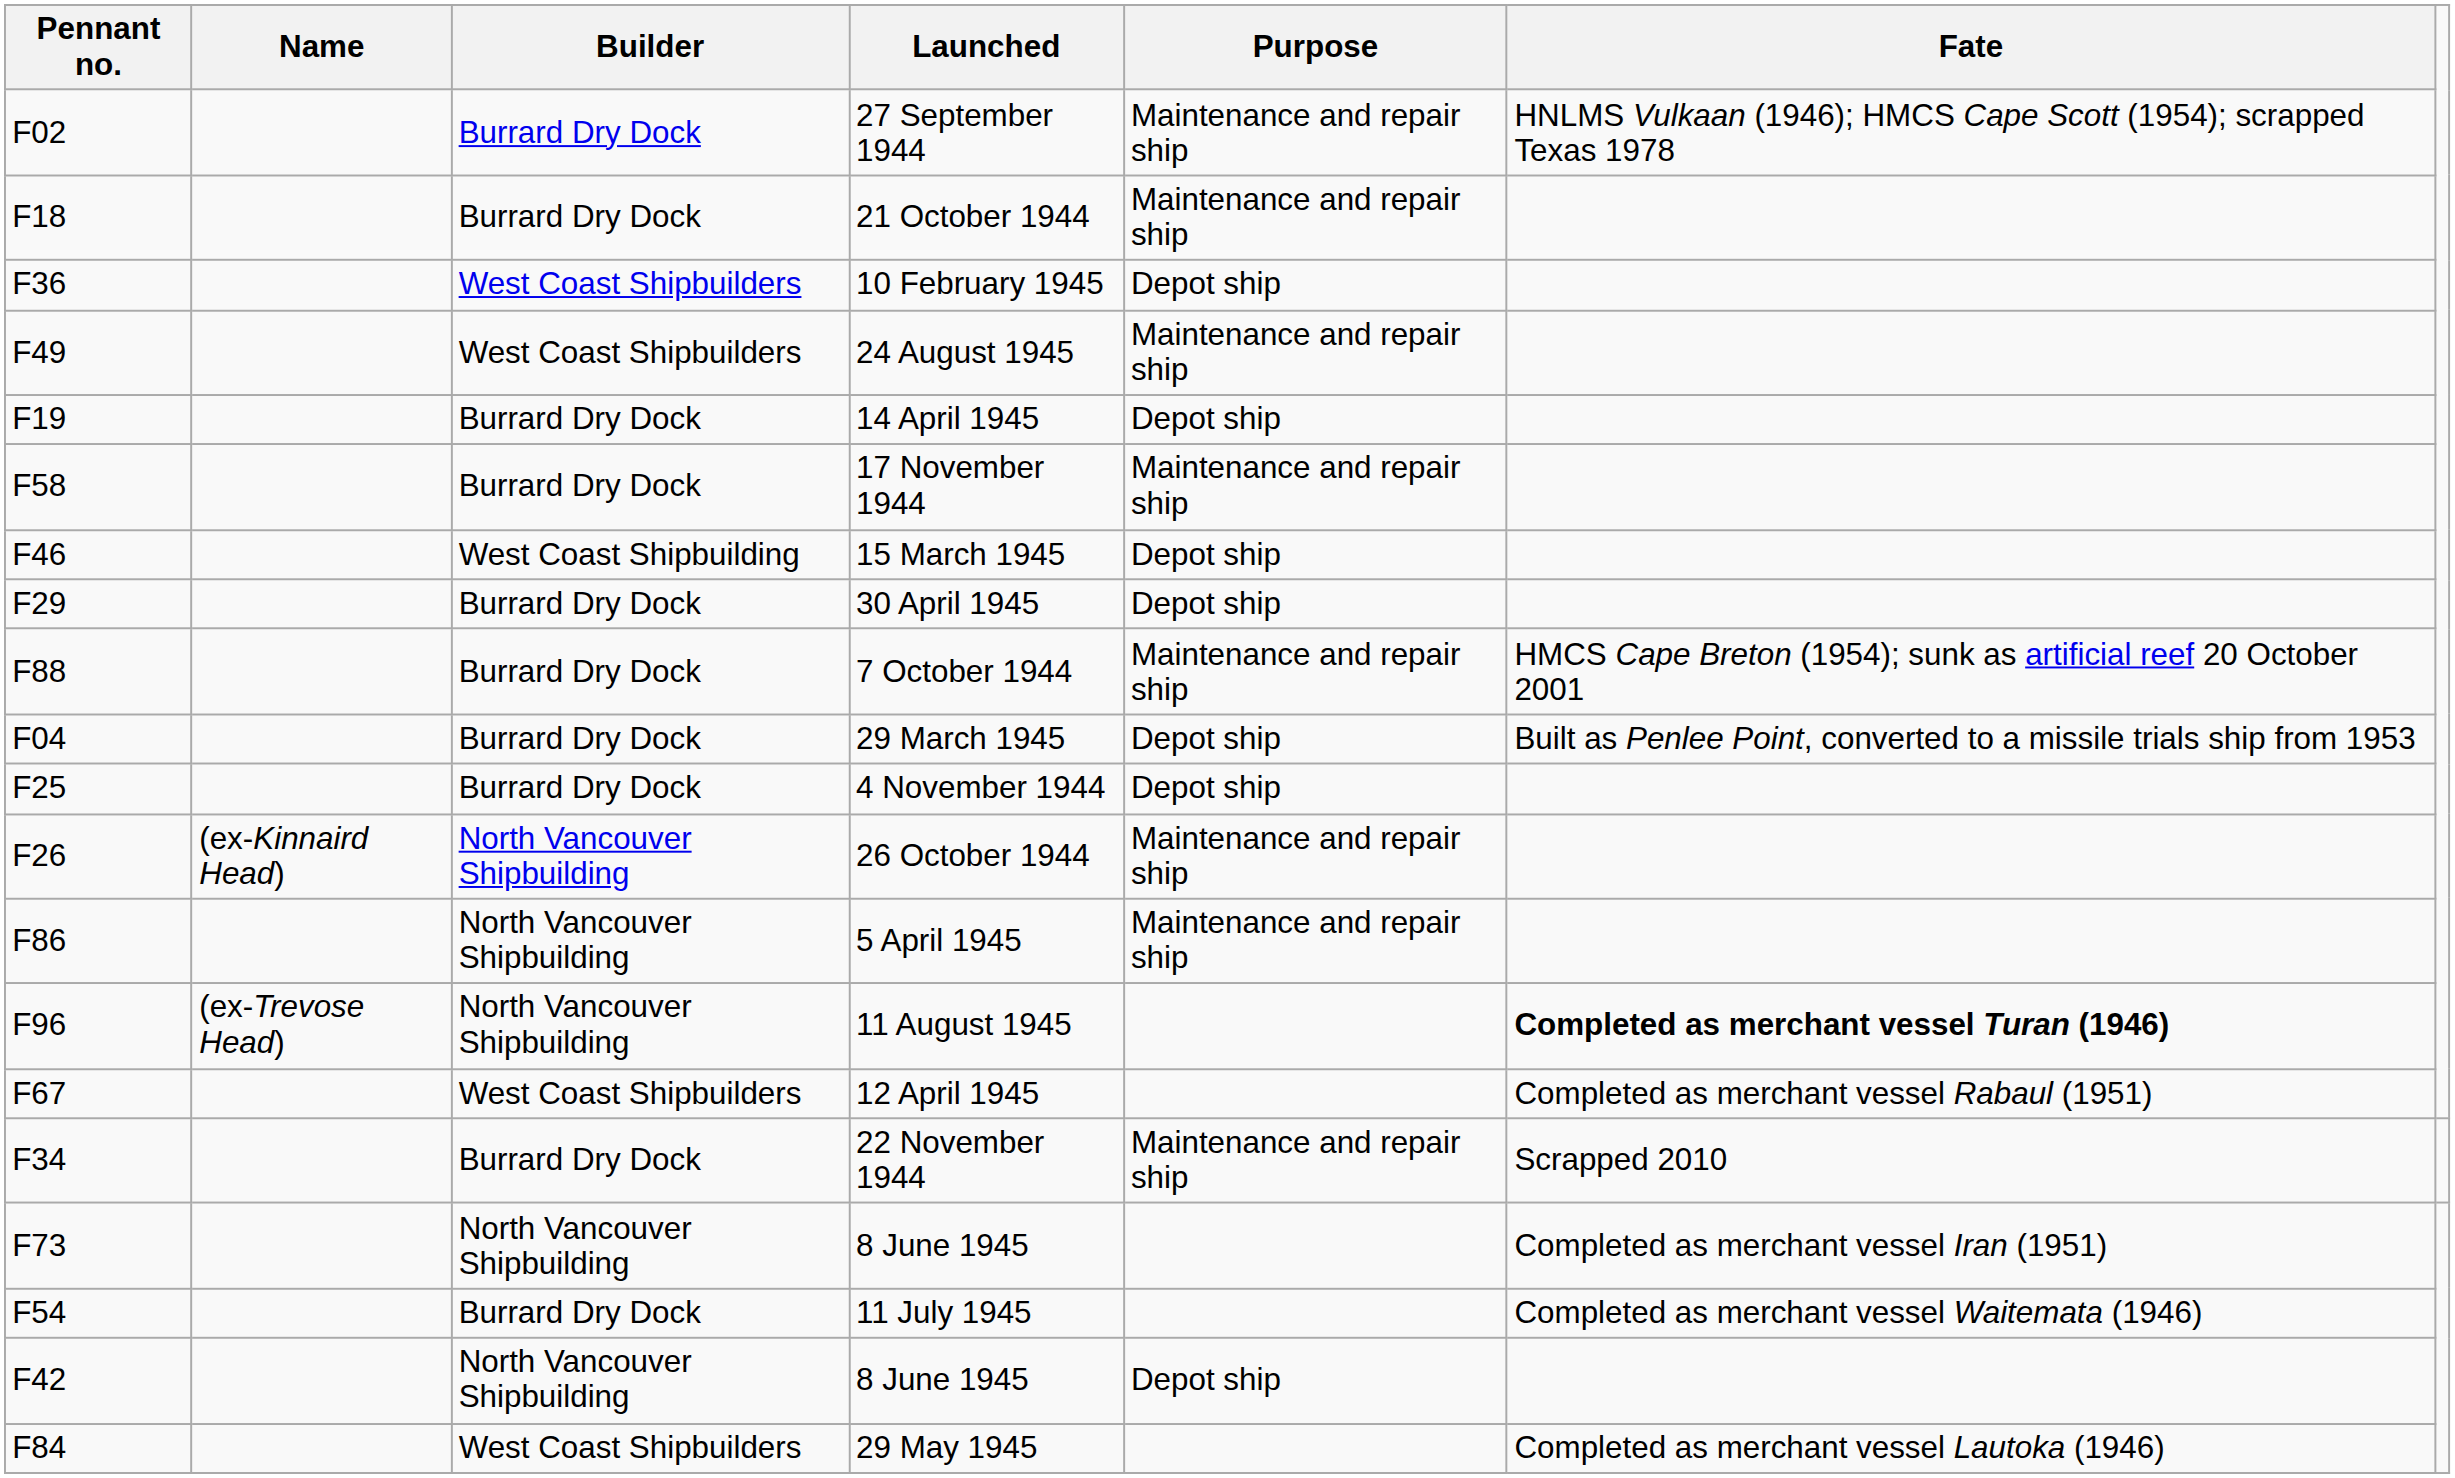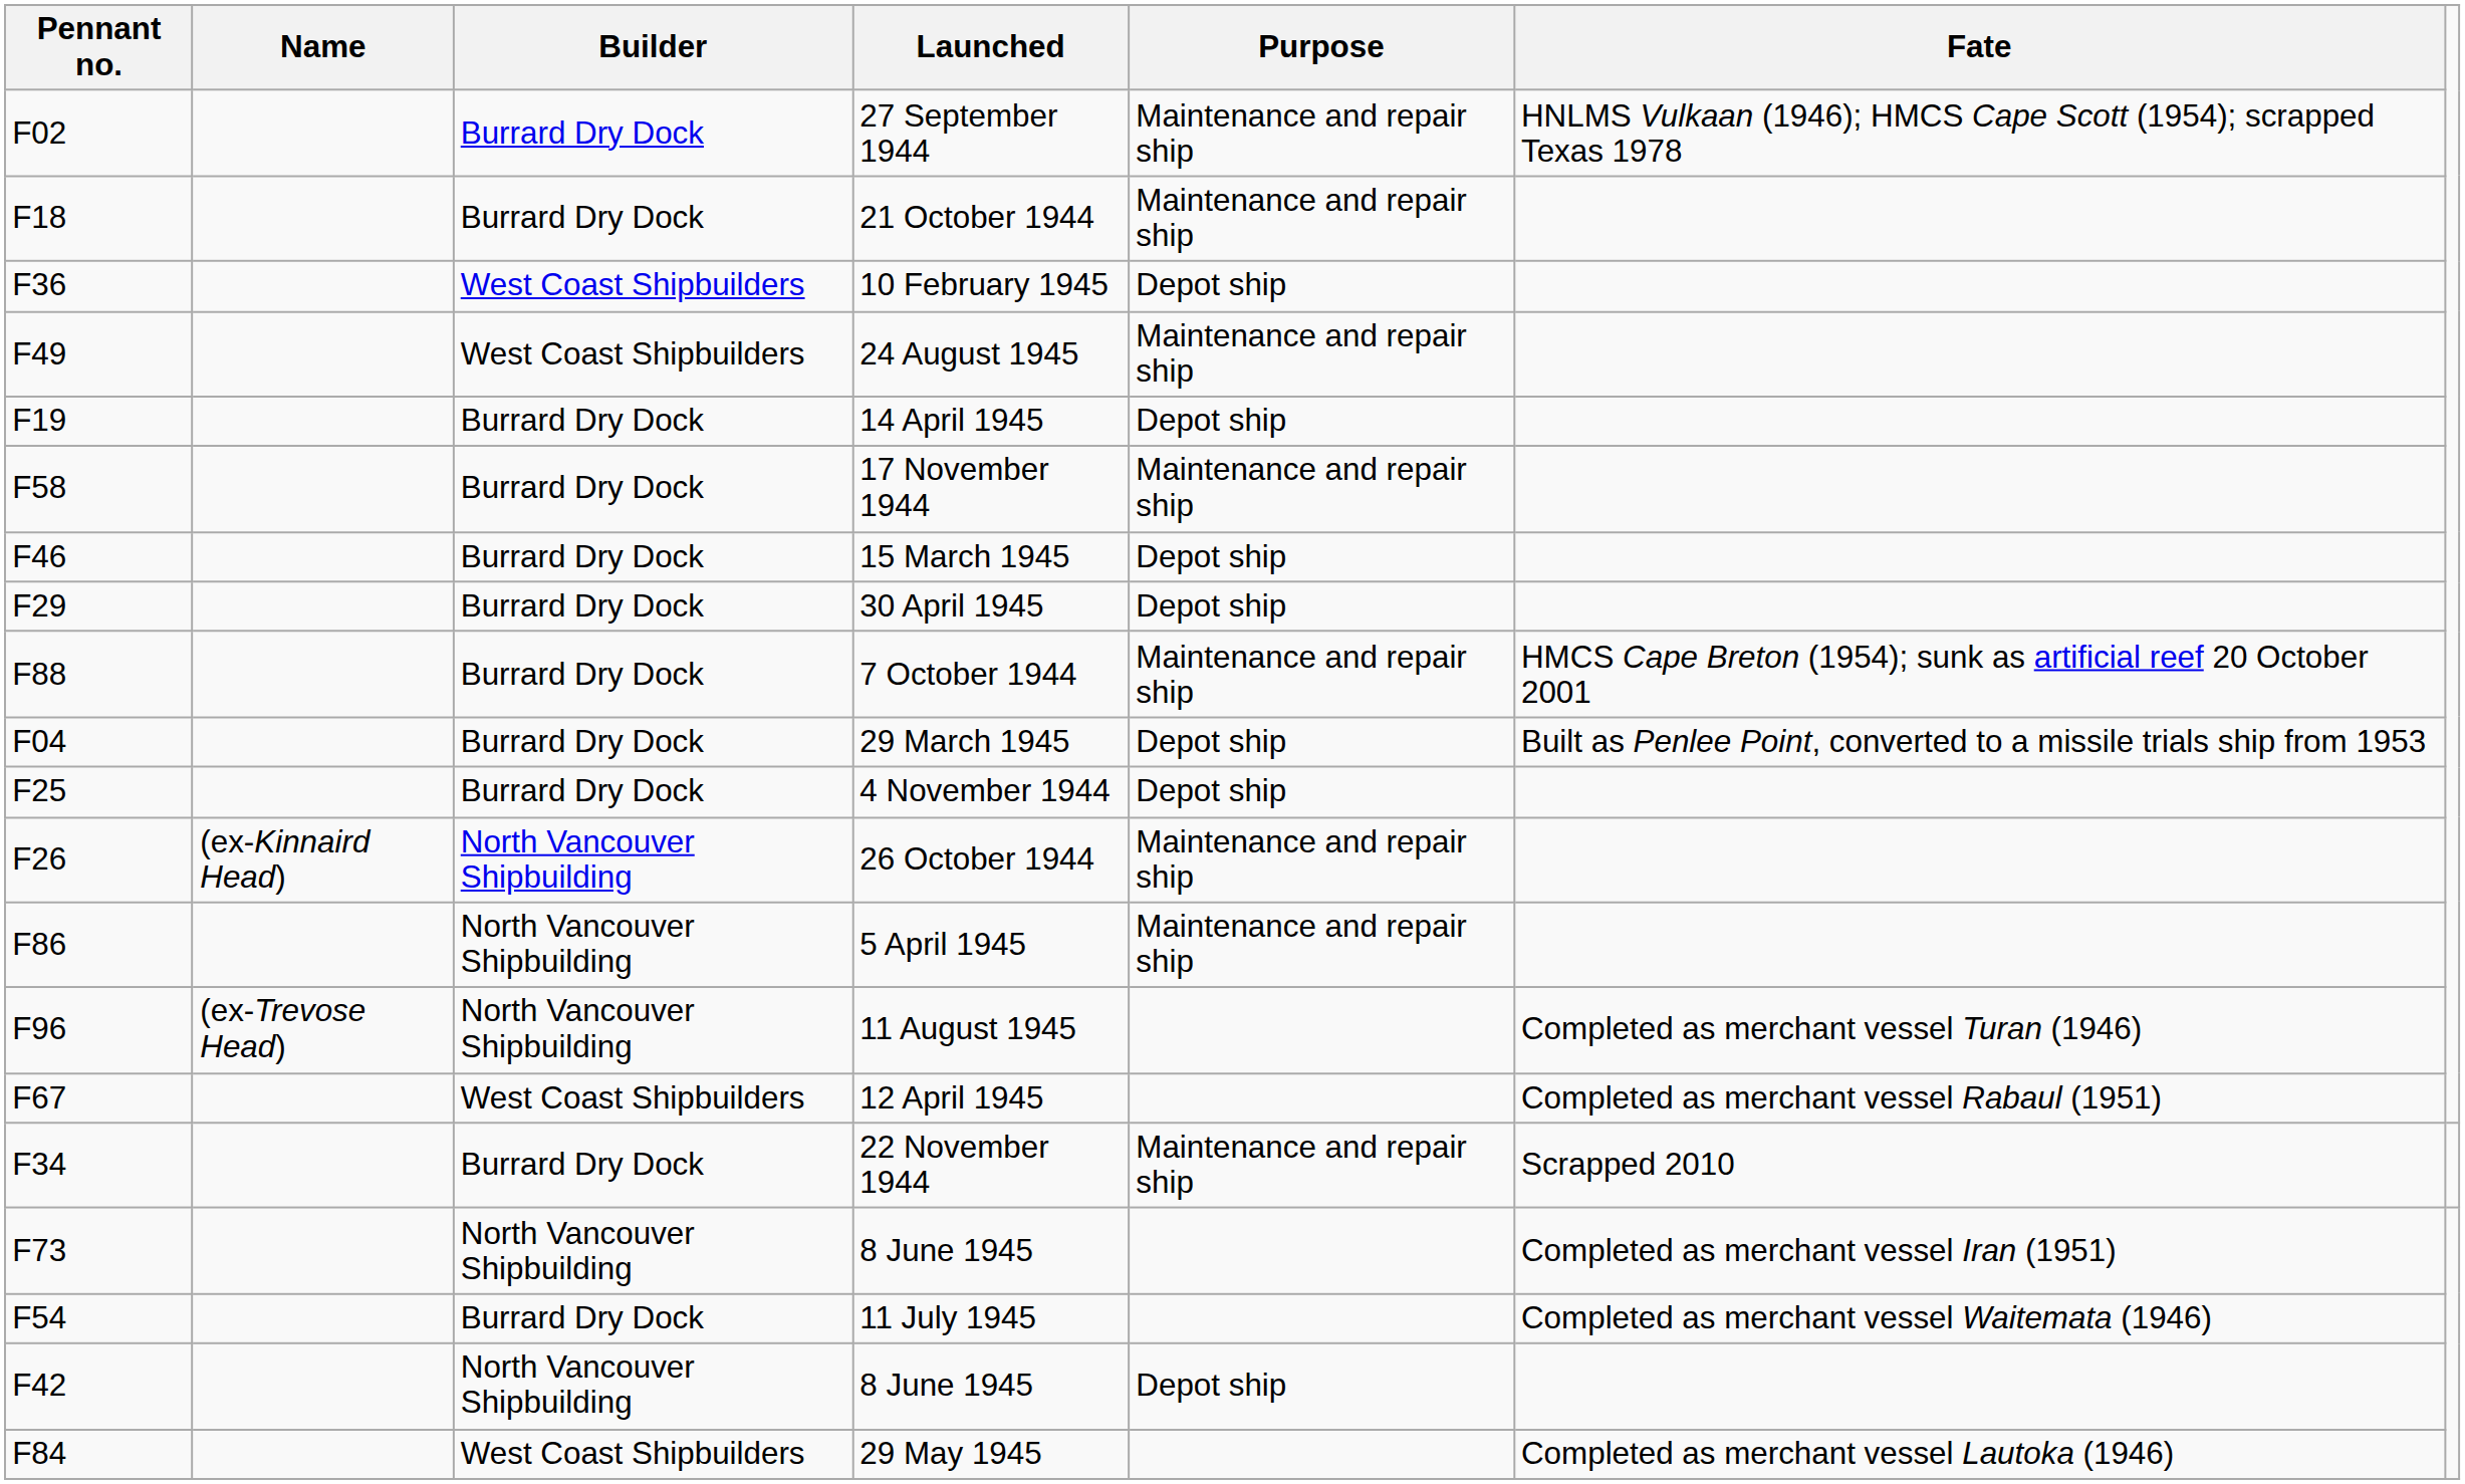15 March 1945 | Builder: West Coast Shipbuilding -> Burrard Dry Dock
11 August 1945 | Fate: bold -> normal
